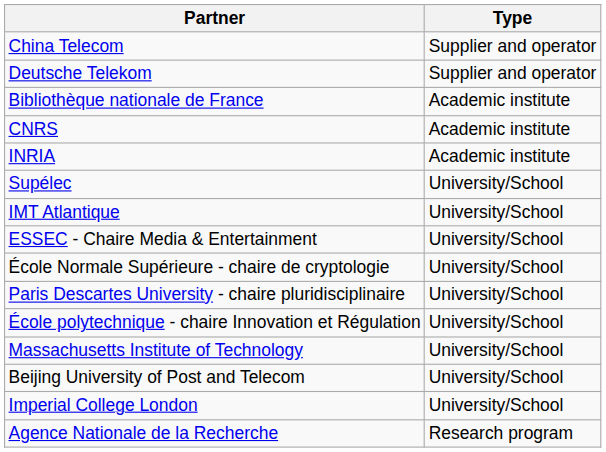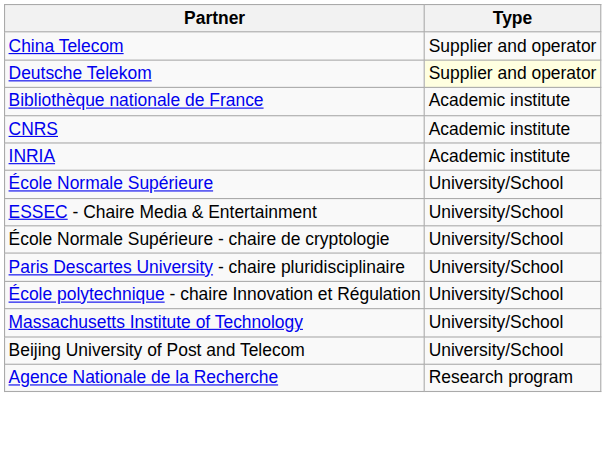Deutsche Telekom | Type: no background -> lightyellow background
- row: Supélec | University/School
- row: IMT Atlantique | University/School
+ row: École Normale Supérieure | University/School
- row: Imperial College London | University/School
